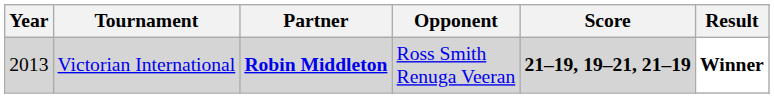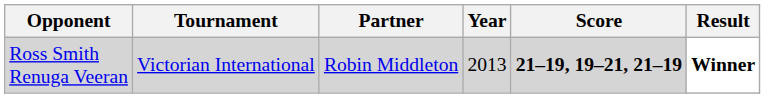columns swapped: Year <-> Opponent
Victorian International | Partner: bold -> normal
